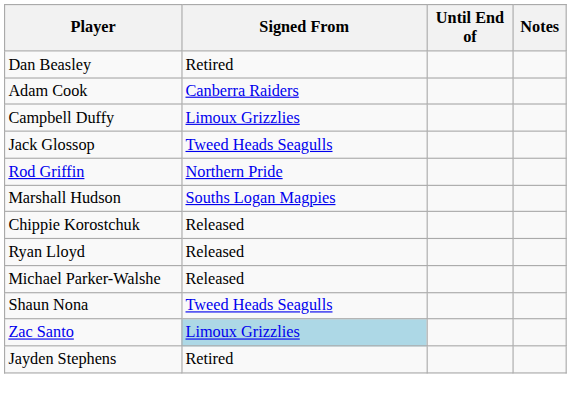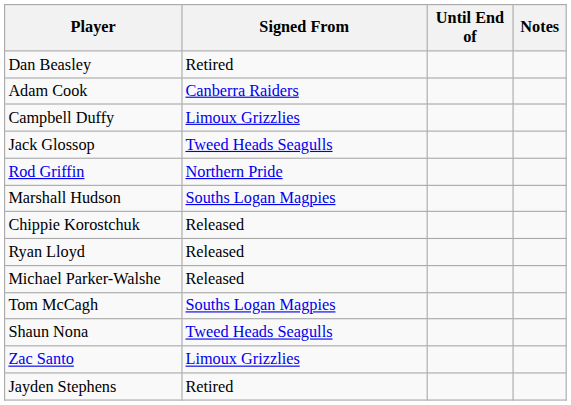+ row: Tom McCagh | Souths Logan Magpies
Zac Santo | Signed From: lightblue background -> no background
